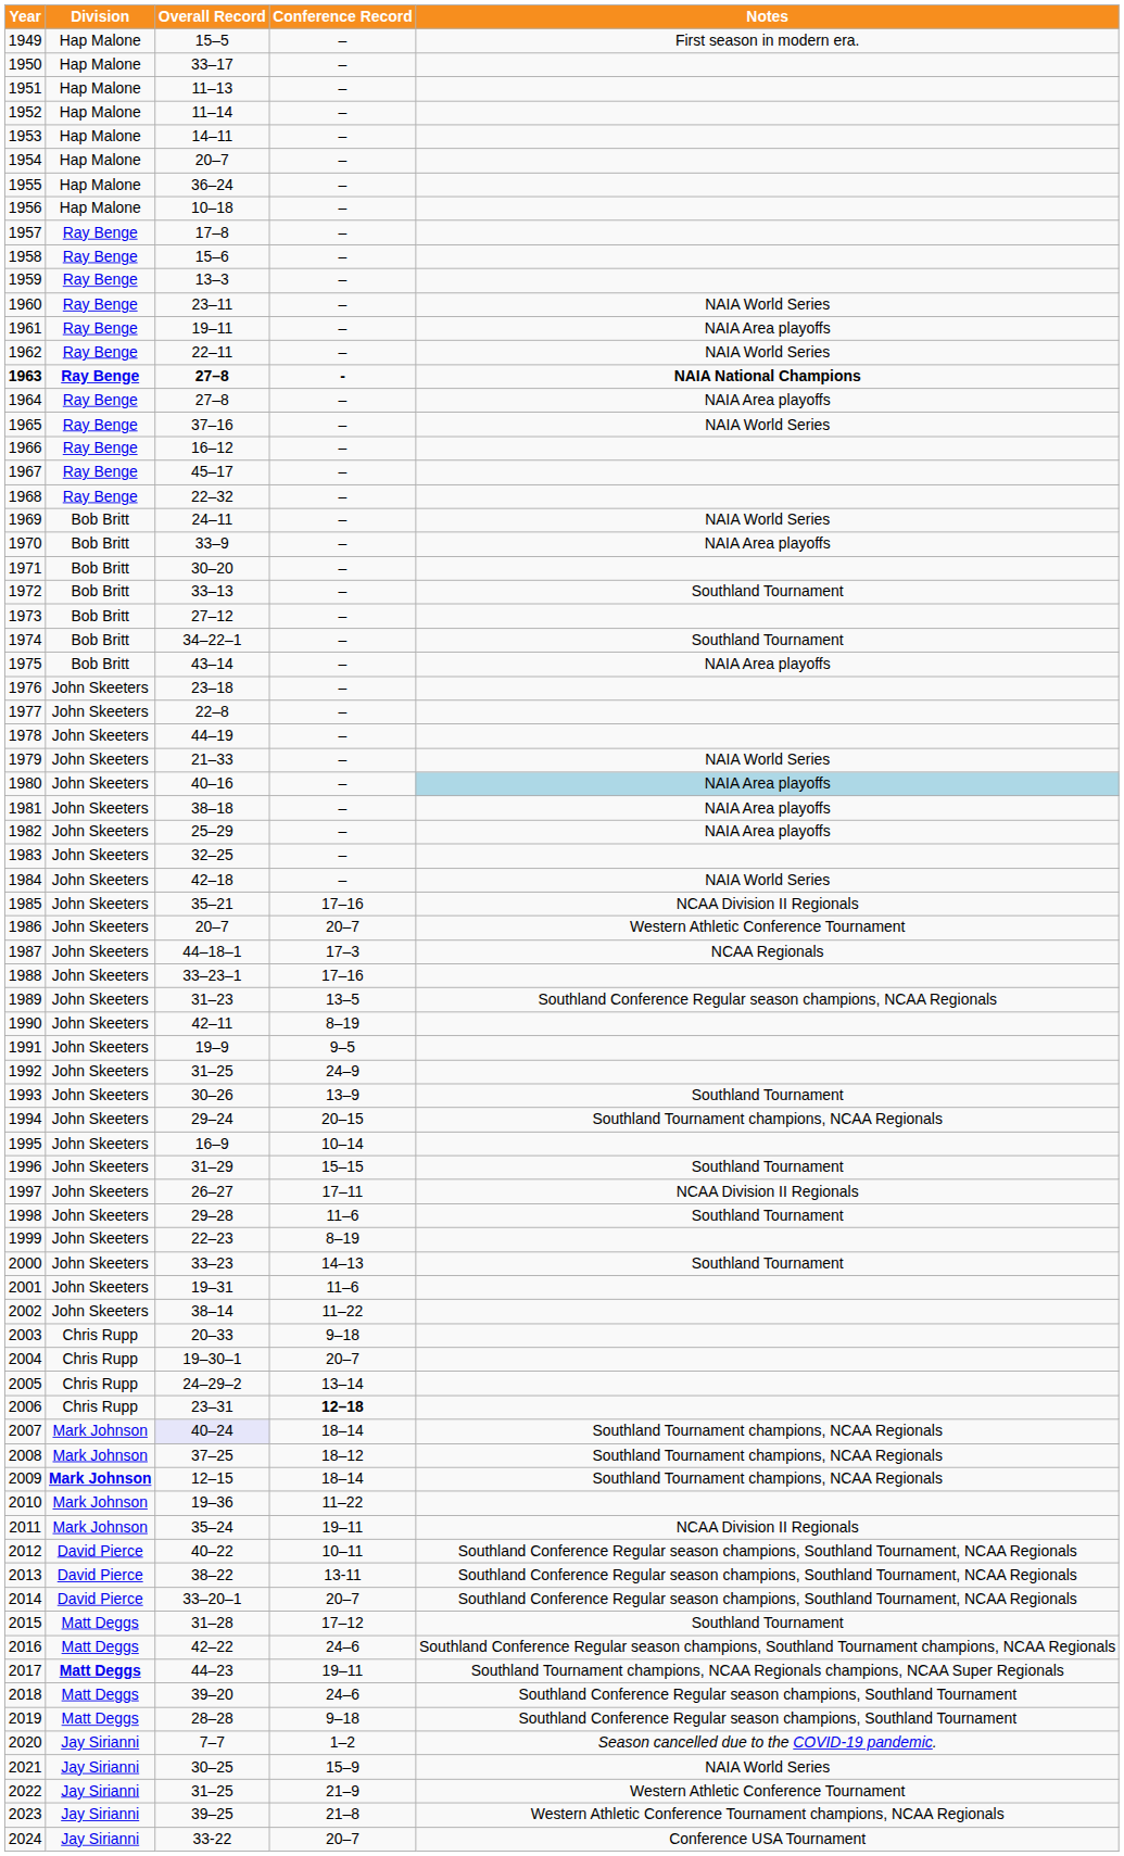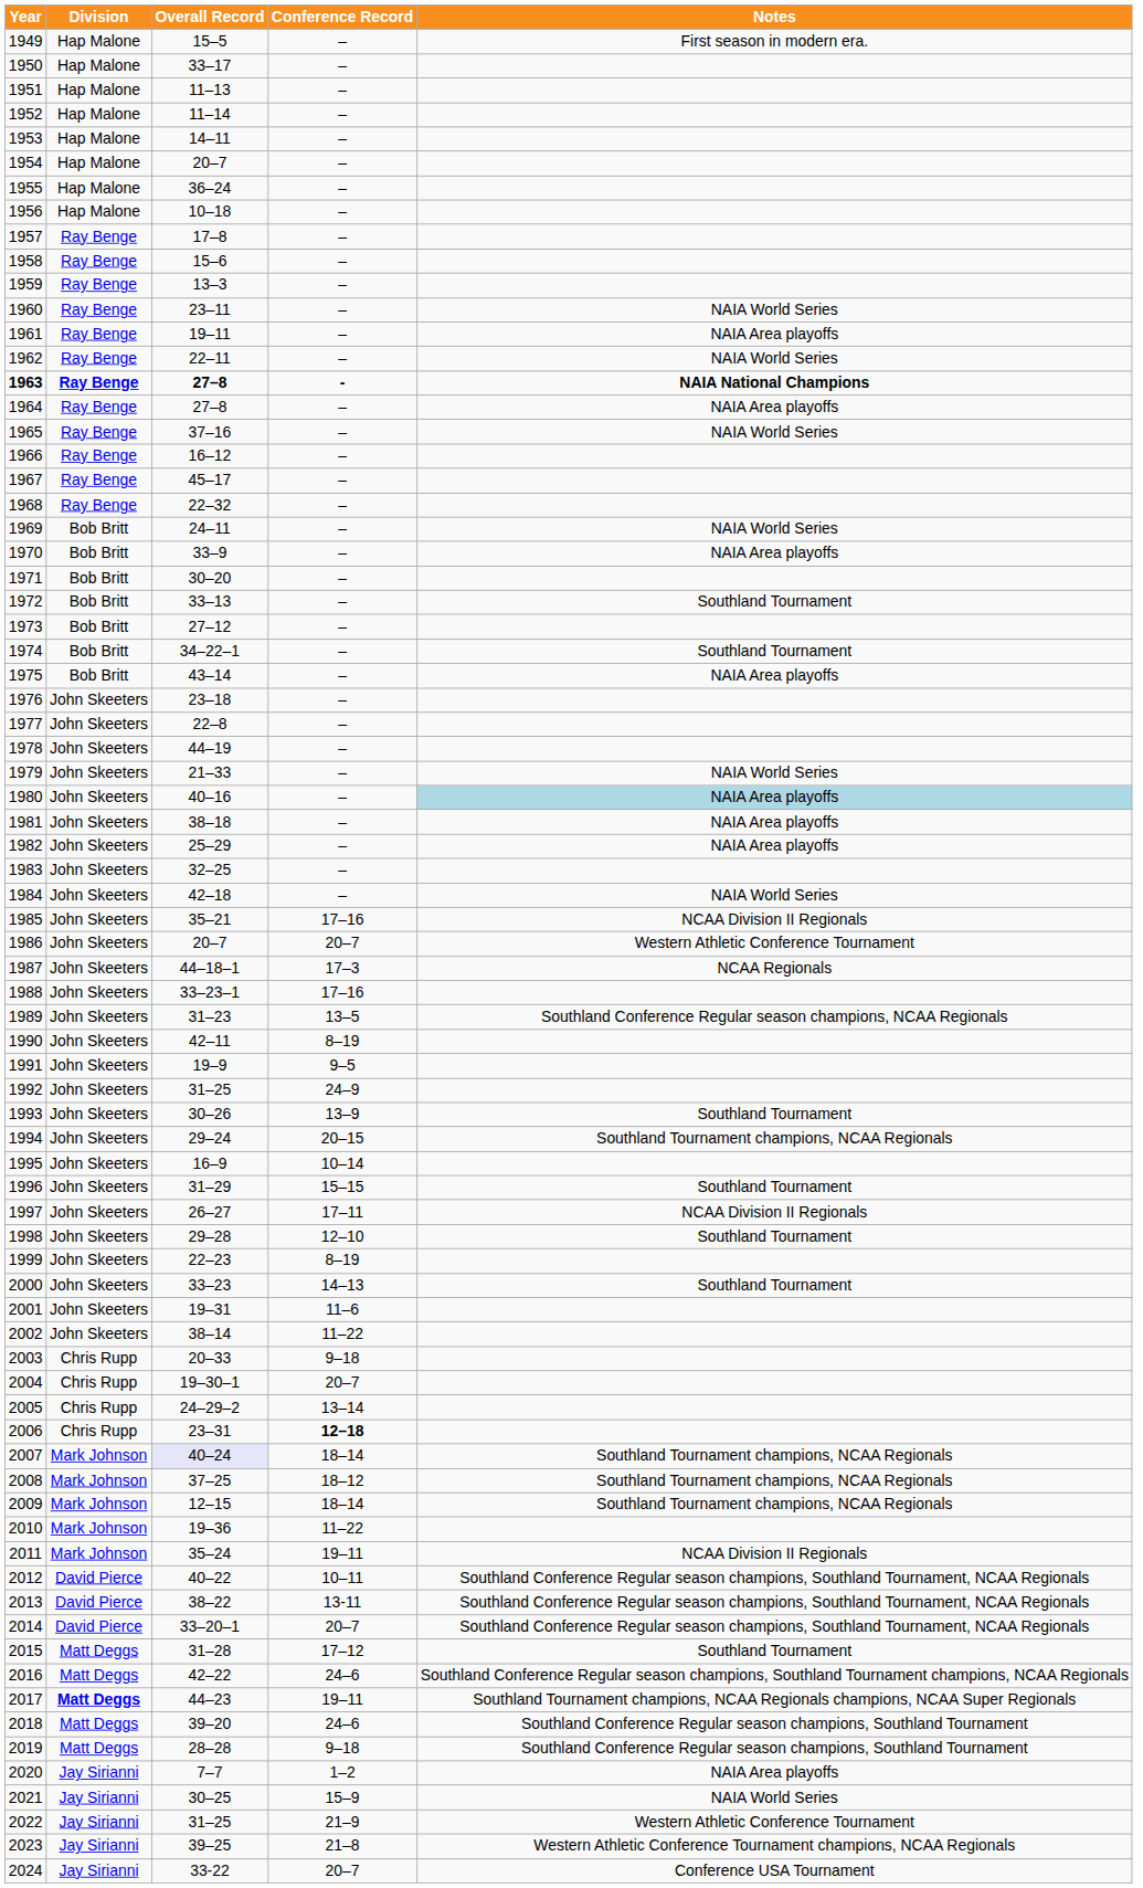1998 | Conference Record: 11–6 -> 12–10
2009 | Division: bold -> normal
2020 | Notes: Season cancelled due to the COVID-19 pandemic. -> NAIA Area playoffs
